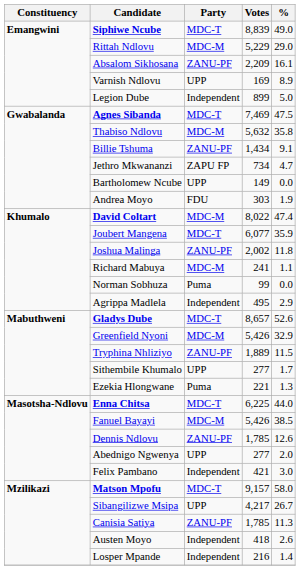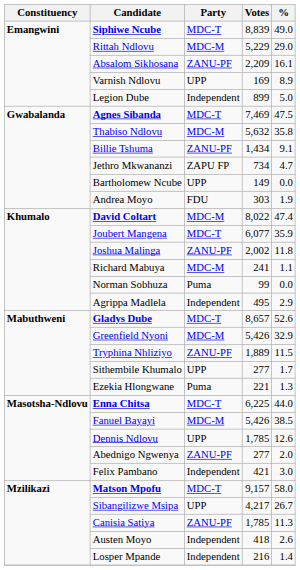Dennis Ndlovu | Party: ZANU-PF -> UPP
Abednigo Ngwenya | Party: UPP -> ZANU-PF
